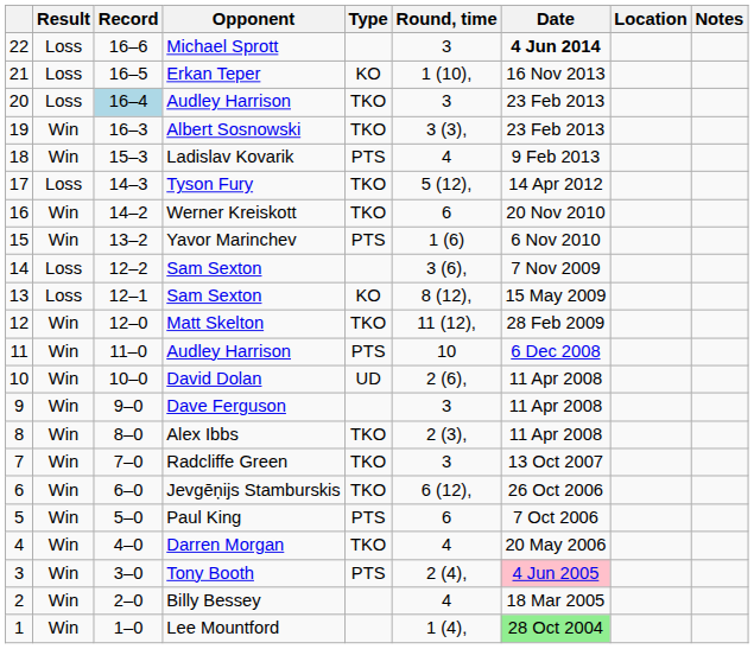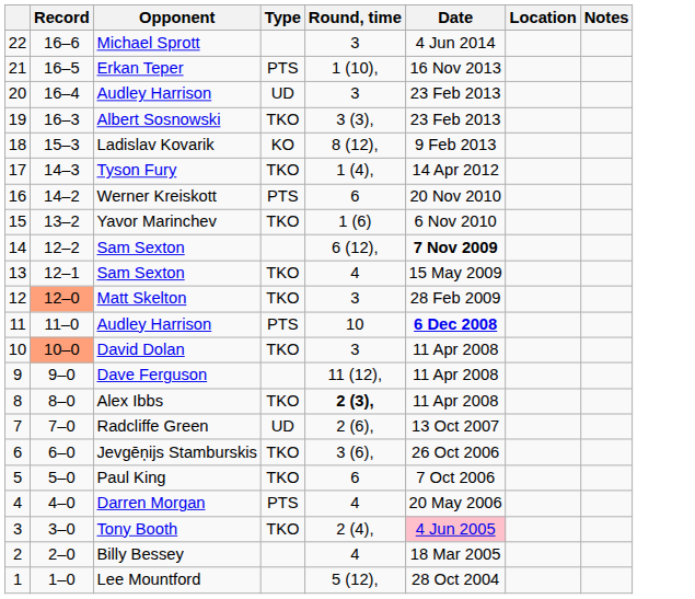- column: Result | Loss | Loss | Loss | Win | Win | Loss | Win | Win | Loss | Loss | Win | Win | Win | Win | Win | Win | Win | Win | Win | Win | Win | Win
Michael Sprott | Date: bold -> normal
Erkan Teper | Type: KO -> PTS
20 / Audley Harrison | Record: lightblue background -> no background
20 / Audley Harrison | Type: TKO -> UD
Ladislav Kovarik | Type: PTS -> KO
Ladislav Kovarik | Round, time: 4 -> 8 (12),
Tyson Fury | Round, time: 5 (12), -> 1 (4),
Werner Kreiskott | Type: TKO -> PTS
Yavor Marinchev | Type: PTS -> TKO
14 / Sam Sexton | Round, time: 3 (6), -> 6 (12),
14 / Sam Sexton | Date: normal -> bold
13 / Sam Sexton | Type: KO -> TKO
13 / Sam Sexton | Round, time: 8 (12), -> 4
Matt Skelton | Record: no background -> lightsalmon background
Matt Skelton | Round, time: 11 (12), -> 3
11 / Audley Harrison | Date: normal -> bold
David Dolan | Record: no background -> lightsalmon background
David Dolan | Type: UD -> TKO
David Dolan | Round, time: 2 (6), -> 3
Dave Ferguson | Round, time: 3 -> 11 (12),
Alex Ibbs | Round, time: normal -> bold
Radcliffe Green | Type: TKO -> UD
Radcliffe Green | Round, time: 3 -> 2 (6),
Jevgēņijs Stamburskis | Round, time: 6 (12), -> 3 (6),
Paul King | Type: PTS -> TKO
Darren Morgan | Type: TKO -> PTS
Tony Booth | Type: PTS -> TKO
Lee Mountford | Round, time: 1 (4), -> 5 (12),
Lee Mountford | Date: lightgreen background -> no background
